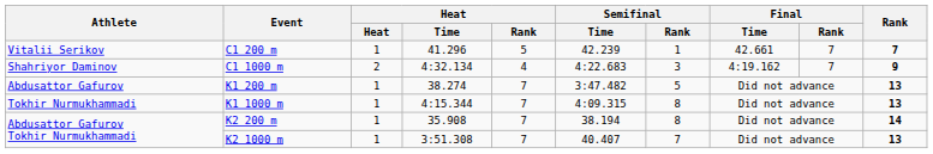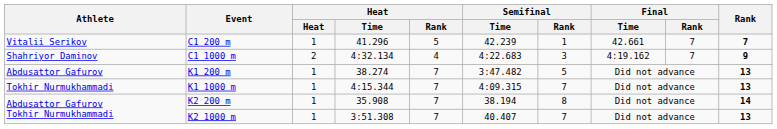K1 1000 m | Semifinal / Rank: 8 -> 7
